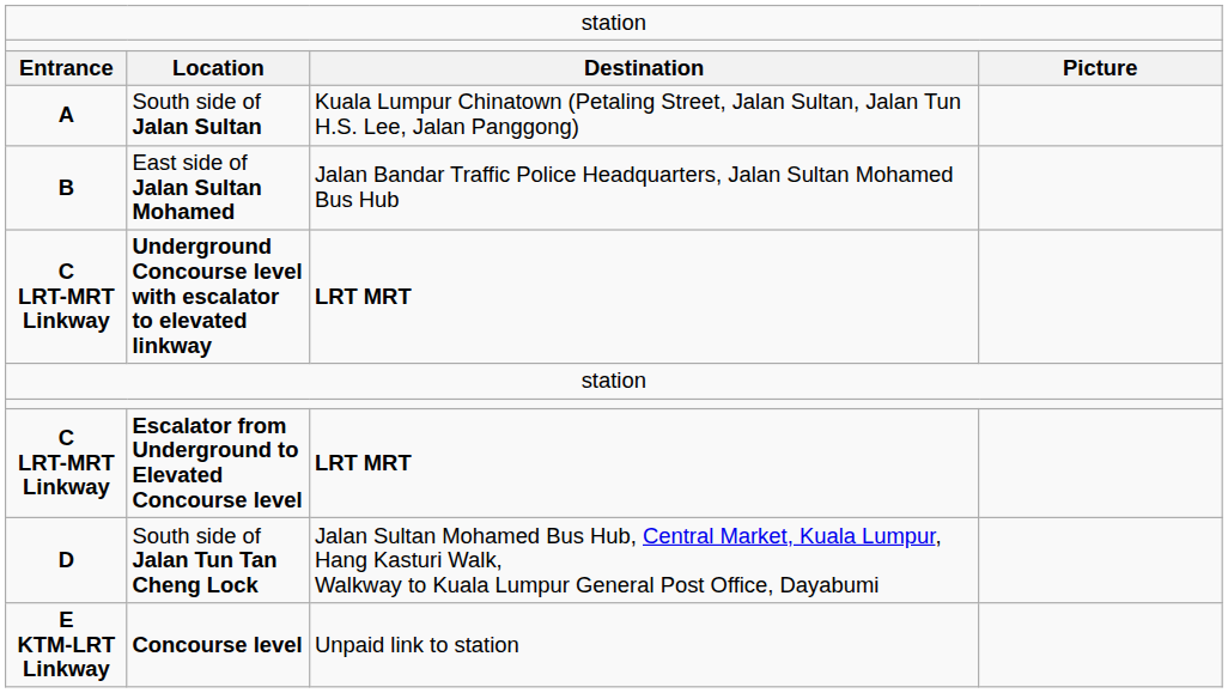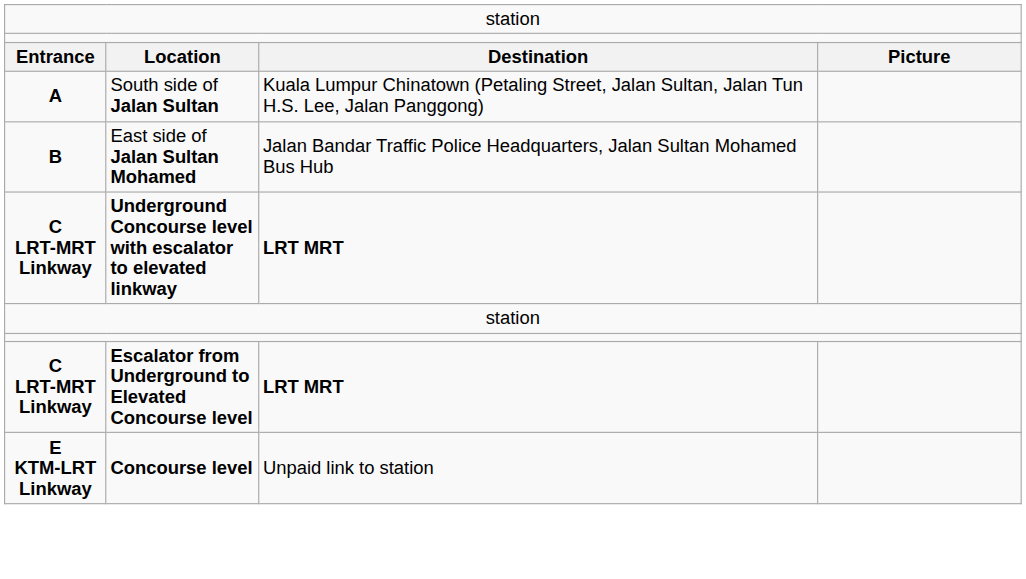- row: D | South side of Jalan Tun Tan Cheng Lock | Jalan Sultan Mohamed Bus Hub, Central Market, Kuala Lumpur, Hang Kasturi Walk, Walkway to Kuala Lumpur General Post Office, Dayabumi
